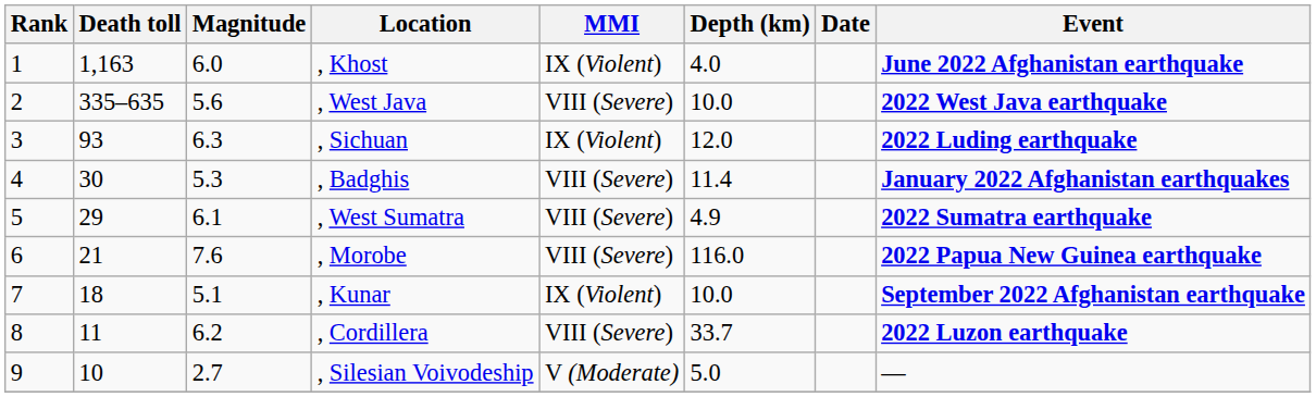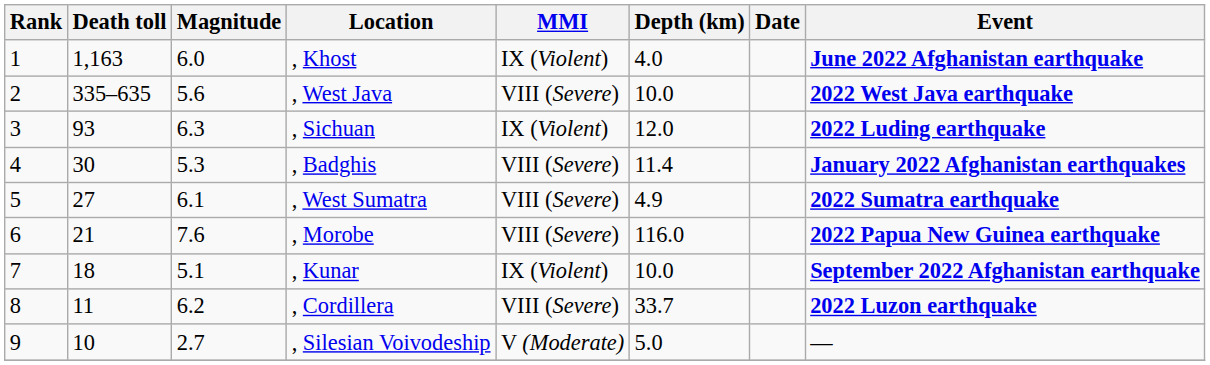, West Sumatra | Death toll: 29 -> 27
